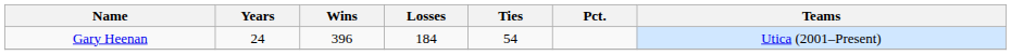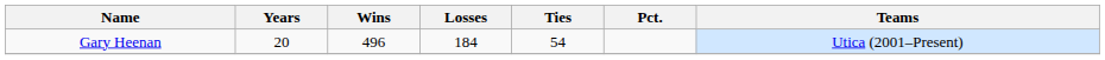Gary Heenan | Years: 24 -> 20
Gary Heenan | Wins: 396 -> 496
